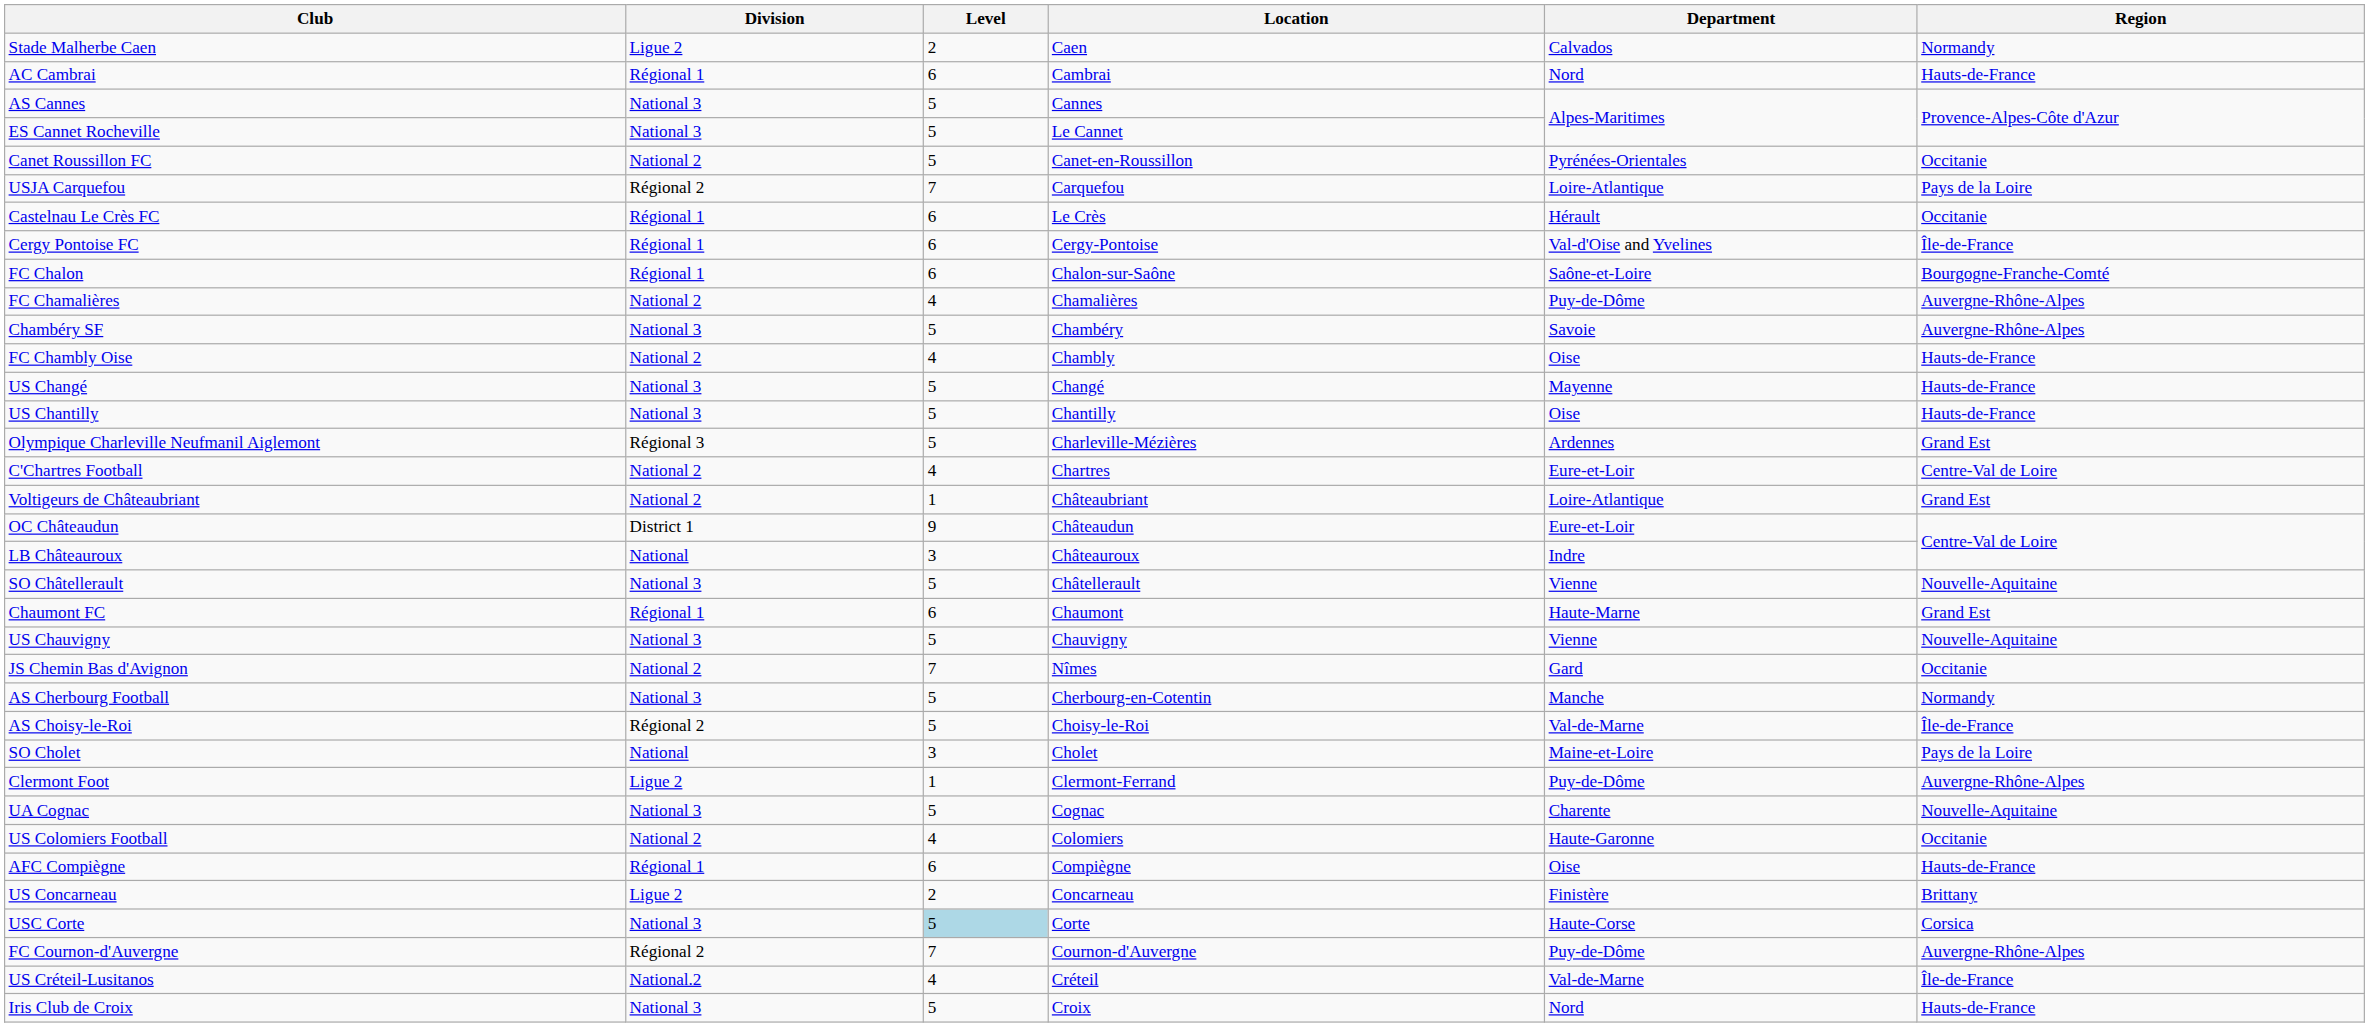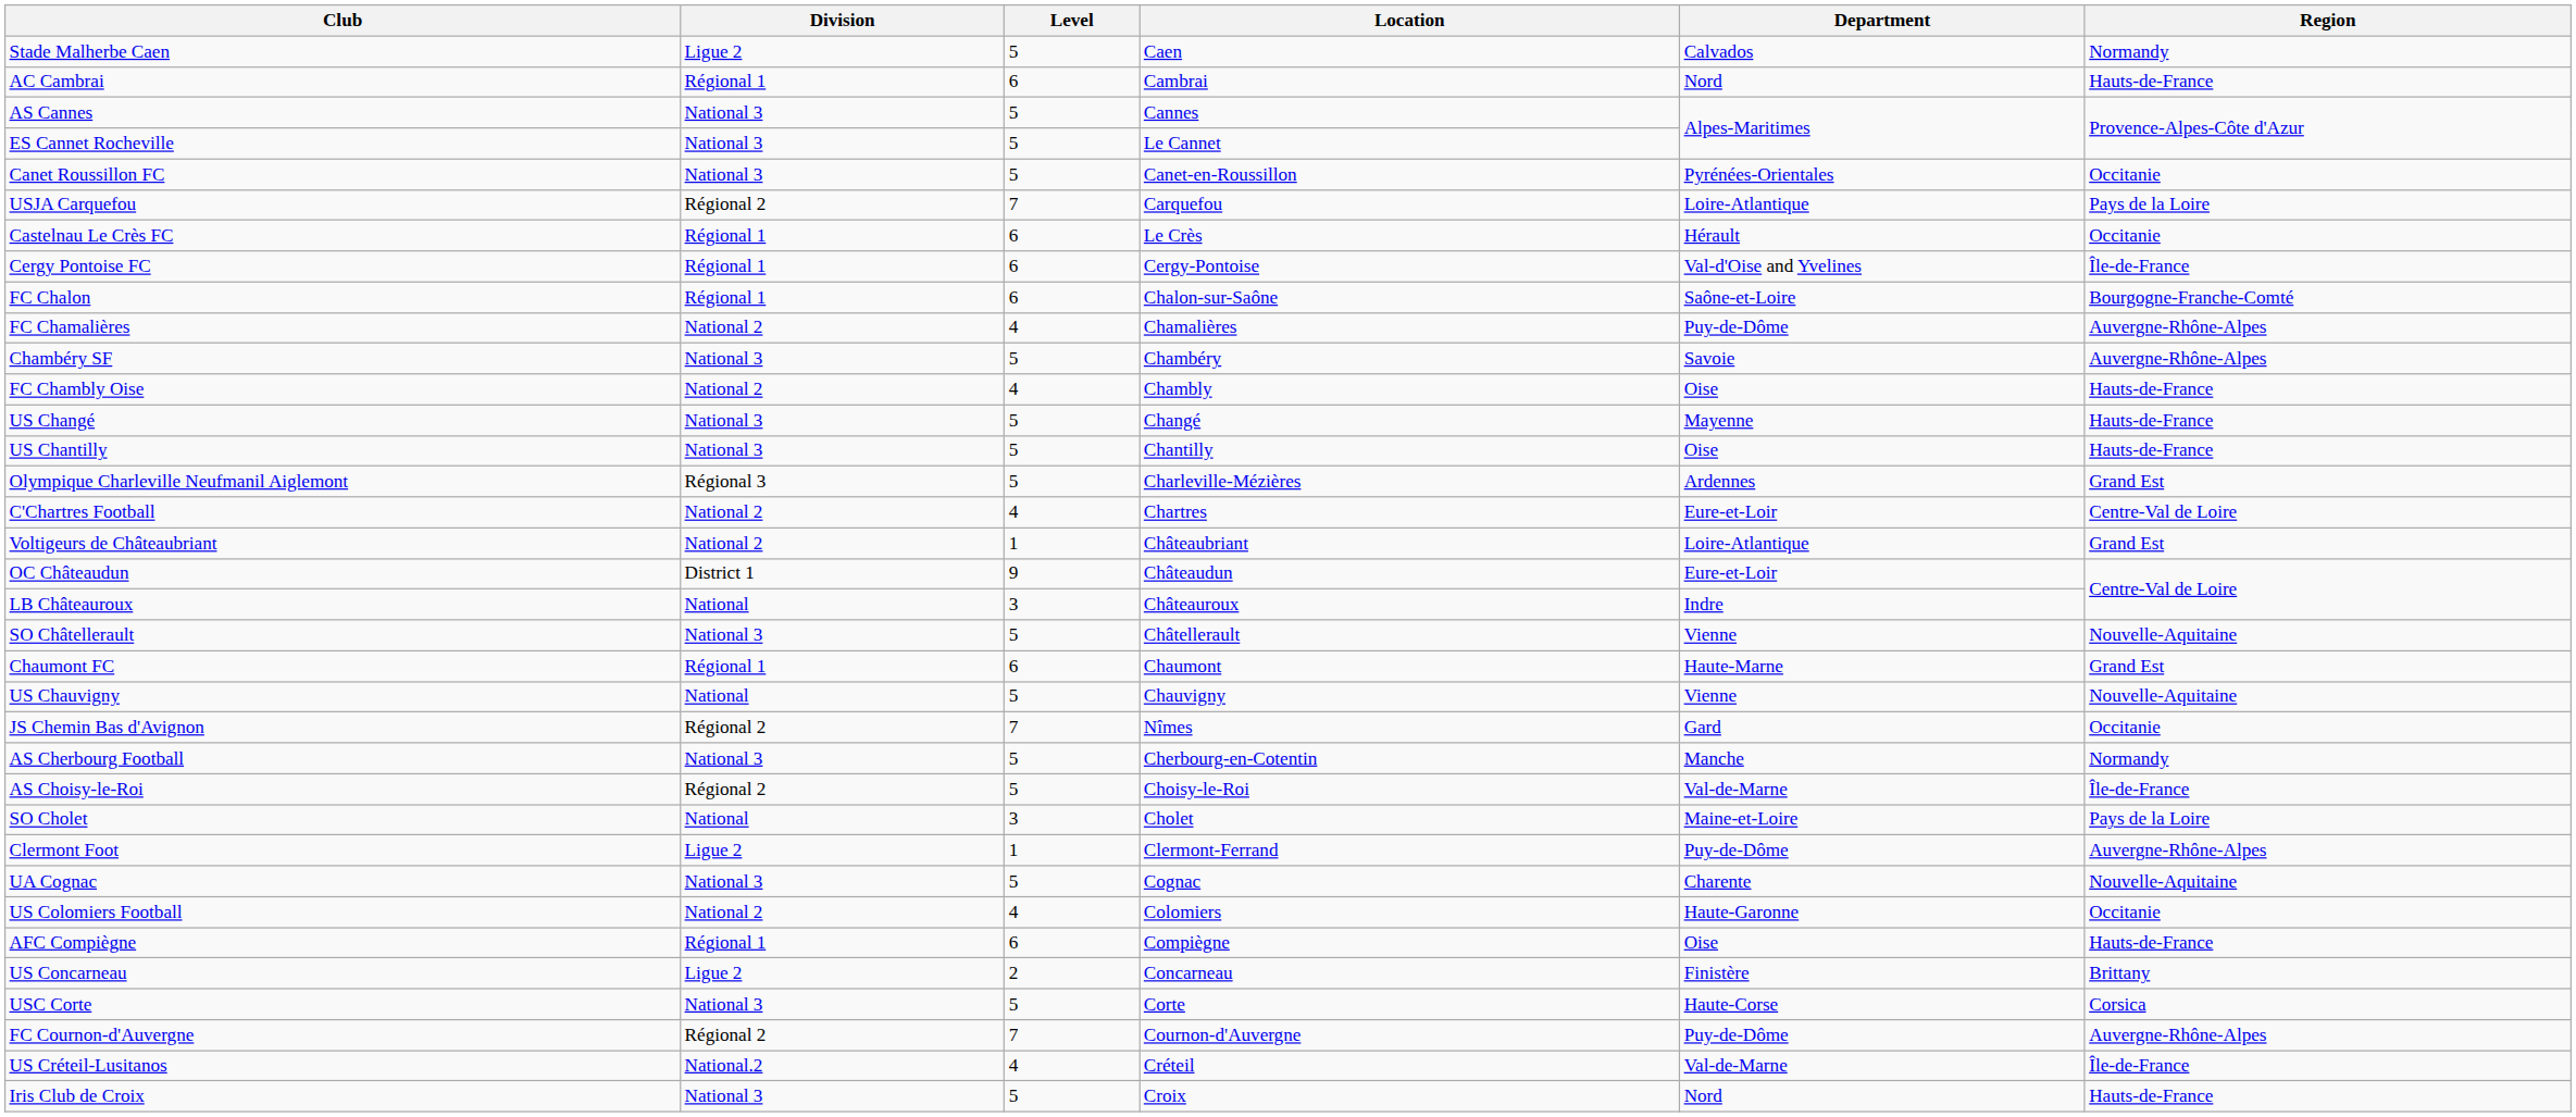Stade Malherbe Caen | Level: 2 -> 5
Canet Roussillon FC | Division: National 2 -> National 3
US Chauvigny | Division: National 3 -> National
JS Chemin Bas d'Avignon | Division: National 2 -> Régional 2
USC Corte | Level: lightblue background -> no background
